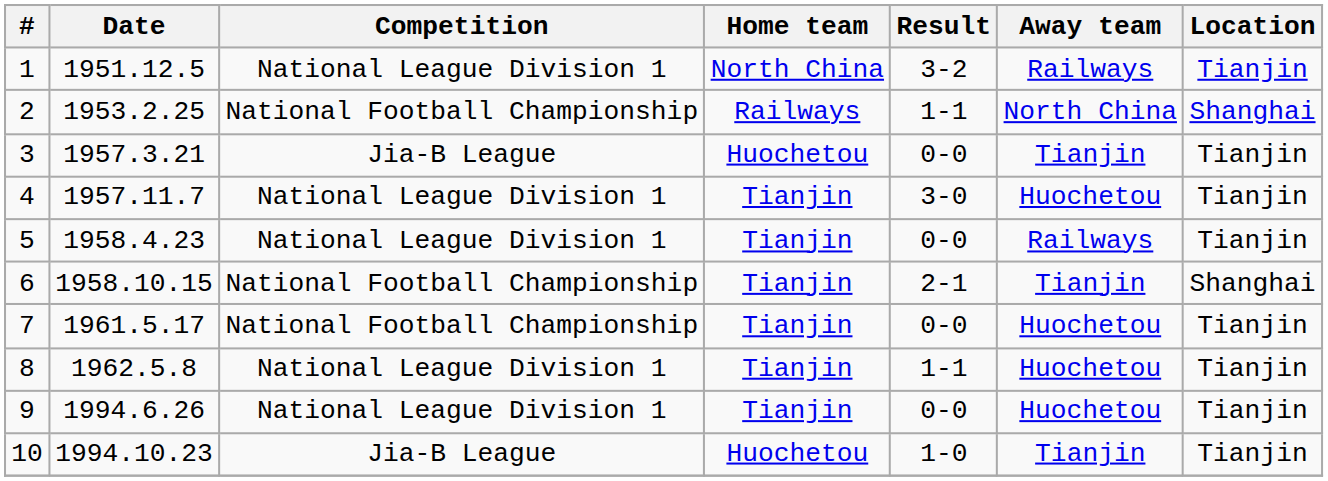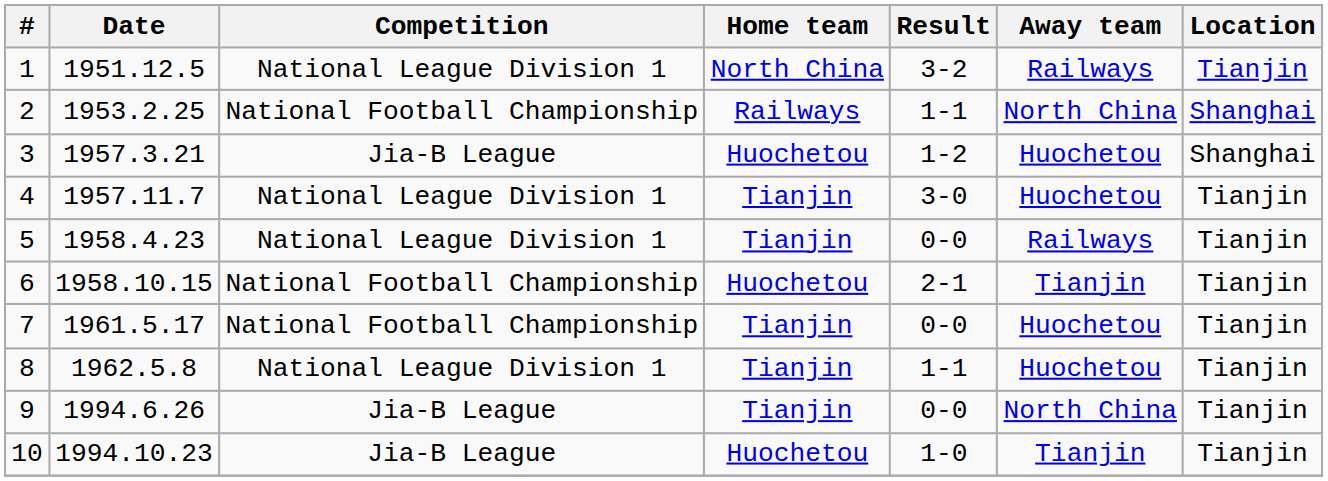3 | Result: 0-0 -> 1-2
3 | Away team: Tianjin -> Huochetou
3 | Location: Tianjin -> Shanghai
6 | Home team: Tianjin -> Huochetou
6 | Location: Shanghai -> Tianjin
9 | Competition: National League Division 1 -> Jia-B League
9 | Away team: Huochetou -> North China
